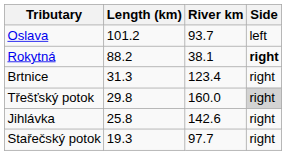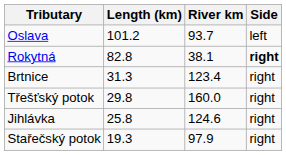Rokytná | Length (km): 88.2 -> 82.8
Třešťský potok | Side: lightgrey background -> no background
Jihlávka | River km: 142.6 -> 124.6
Stařečský potok | River km: 97.7 -> 97.9
